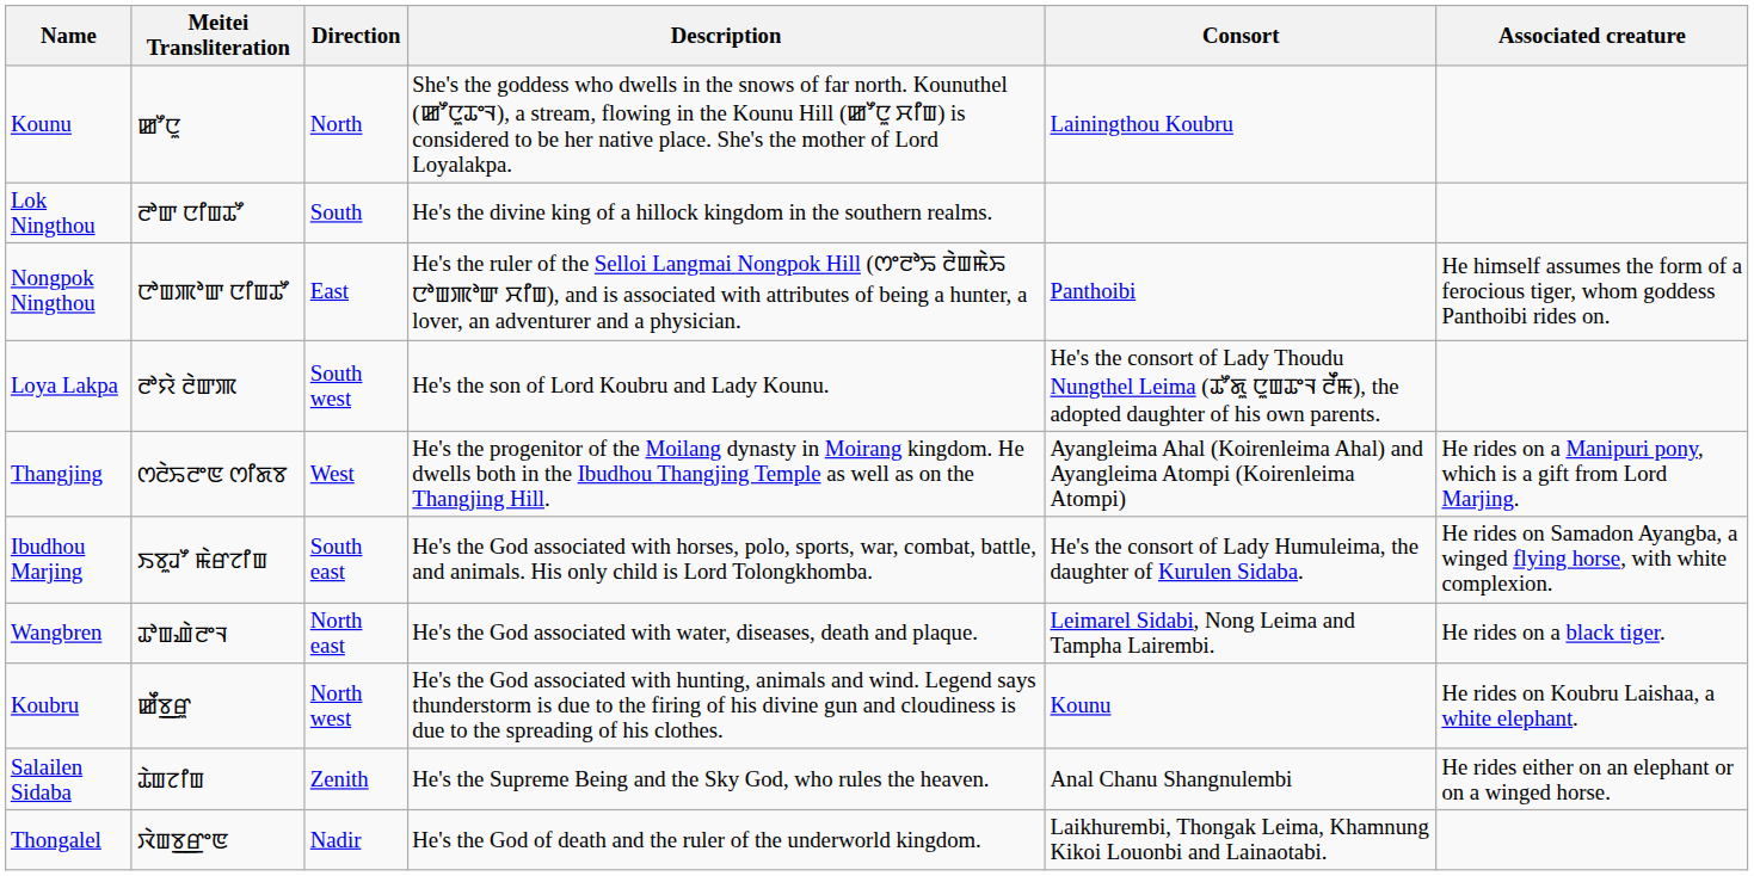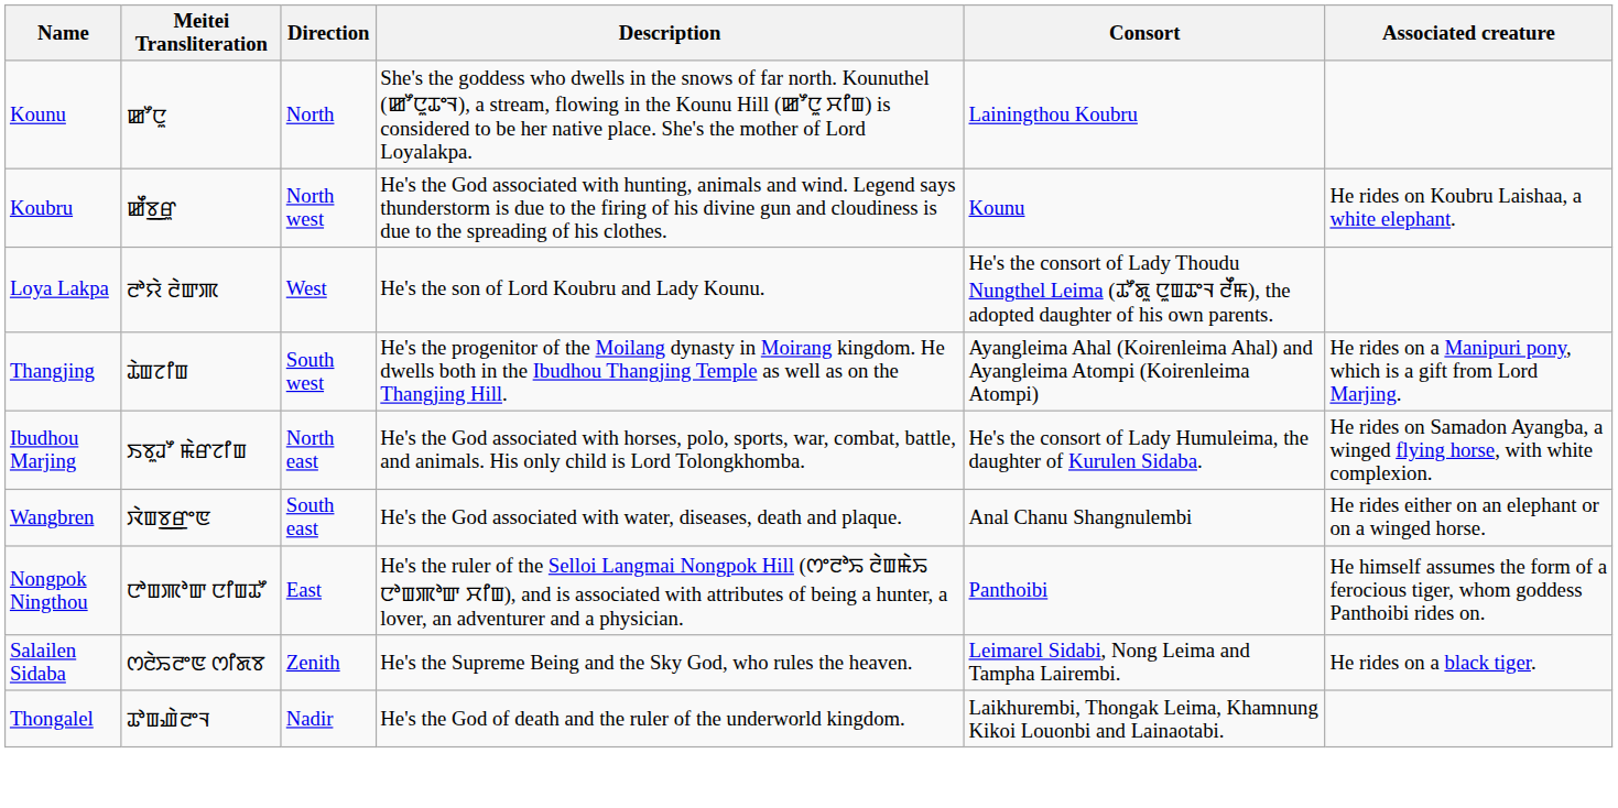- row: Lok Ningthou | ꯂꯣꯛ ꯅꯤꯡꯊꯧ | South | He's the divine king of a hillock kingdom in the southern realms.
rows swapped: Nongpok Ningthou <-> Koubru
Loya Lakpa | Direction: South west -> West
Thangjing | Meitei Transliteration: ꯁꯂꯥꯢꯂꯦꯟ ꯁꯤꯗꯕ -> ꯊꯥꯡꯖꯤꯡ
Thangjing | Direction: West -> South west
Ibudhou Marjing | Direction: South east -> North east
Wangbren | Meitei Transliteration: ꯊꯣꯡꯉꯥꯂꯦꯜ -> ꯋꯥꯡꯕ꯭ꯔꯦꯟ
Wangbren | Direction: North east -> South east
Wangbren | Consort: Leimarel Sidabi, Nong Leima and Tampha Lairembi. -> Anal Chanu Shangnulembi
Wangbren | Associated creature: He rides on a black tiger. -> He rides either on an elephant or on a winged horse.
Salailen Sidaba | Meitei Transliteration: ꯊꯥꯡꯖꯤꯡ -> ꯁꯂꯥꯢꯂꯦꯟ ꯁꯤꯗꯕ
Salailen Sidaba | Consort: Anal Chanu Shangnulembi -> Leimarel Sidabi, Nong Leima and Tampha Lairembi.
Salailen Sidaba | Associated creature: He rides either on an elephant or on a winged horse. -> He rides on a black tiger.
Thongalel | Meitei Transliteration: ꯋꯥꯡꯕ꯭ꯔꯦꯟ -> ꯊꯣꯡꯉꯥꯂꯦꯜ
